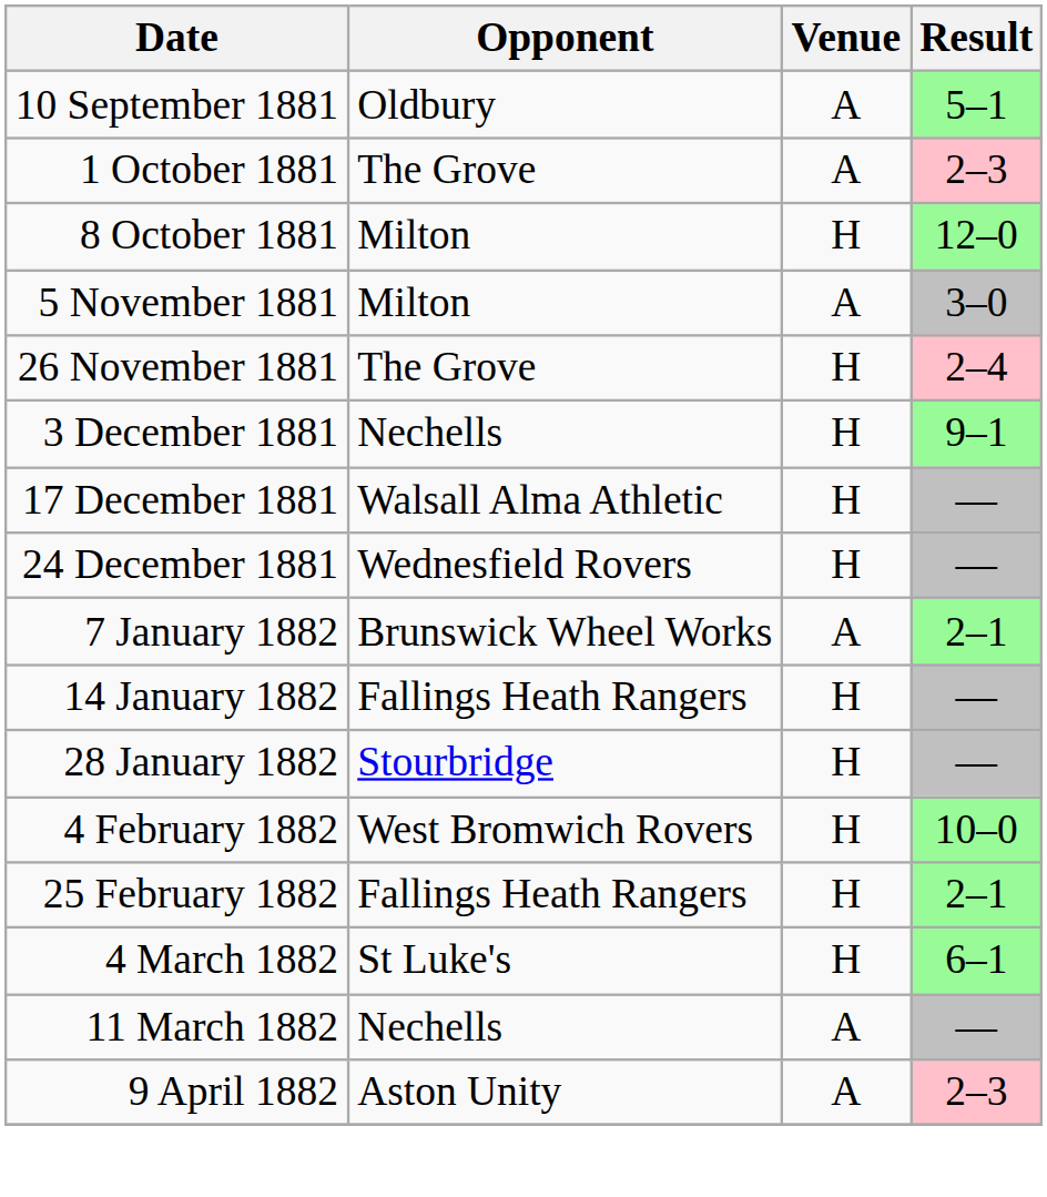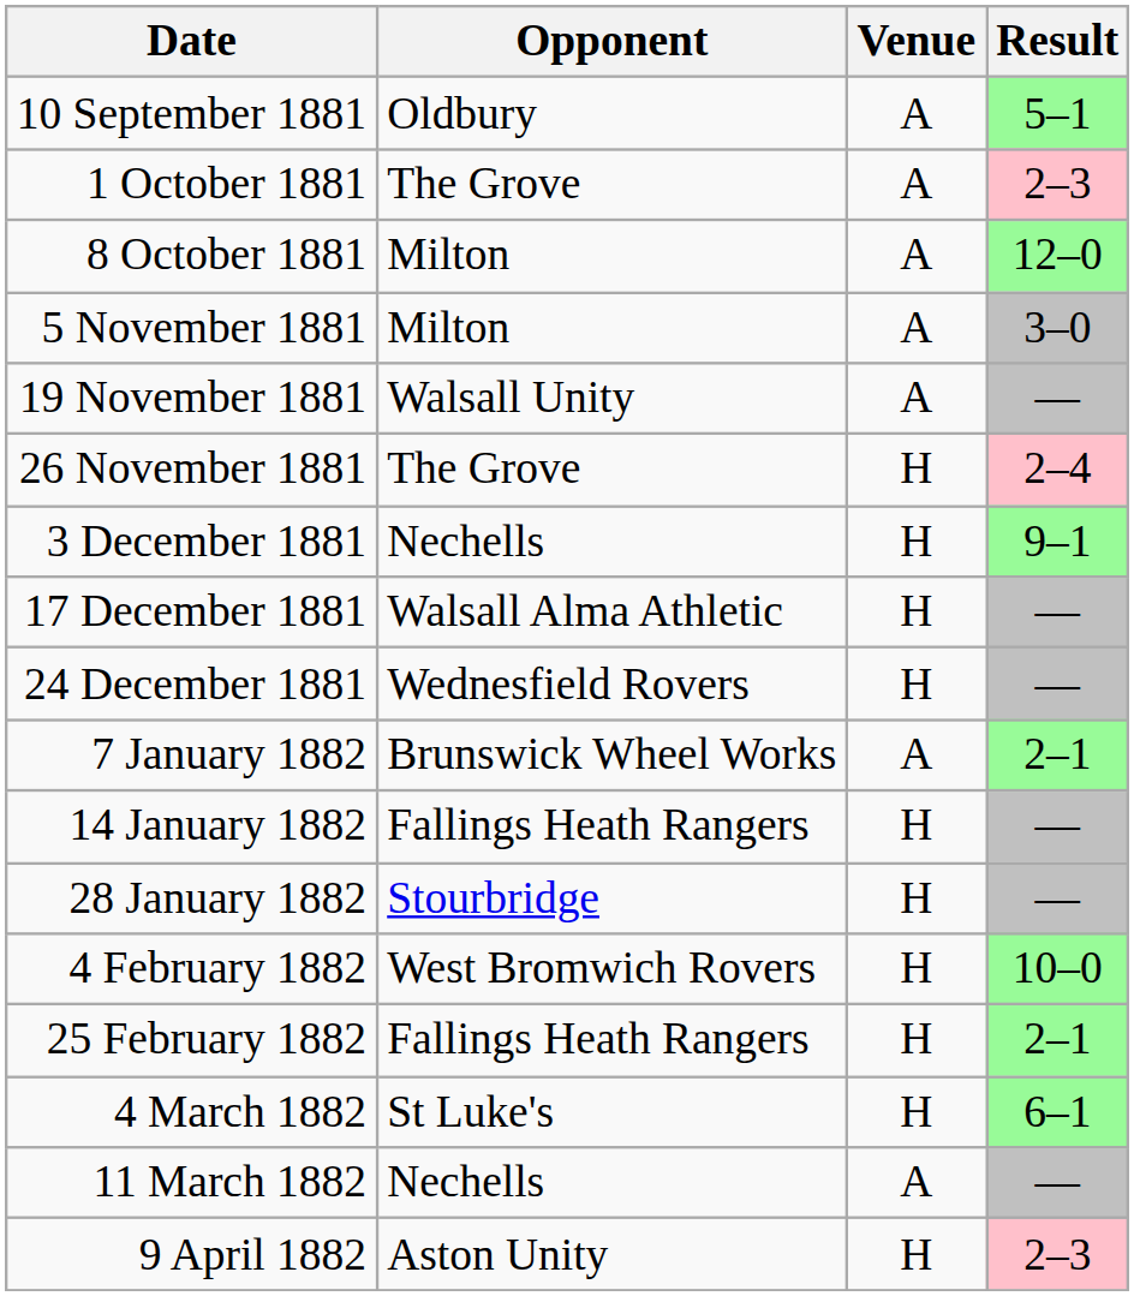8 October 1881 | Venue: H -> A
+ row: 19 November 1881 | Walsall Unity | A | —
9 April 1882 | Venue: A -> H
